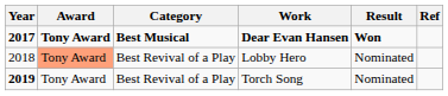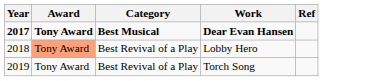- column: Result | Won | Nominated | Nominated
Torch Song | Year: bold -> normal
